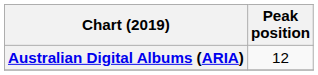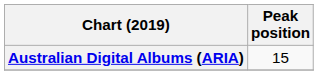Australian Digital Albums (ARIA) | Peak position: 12 -> 15
